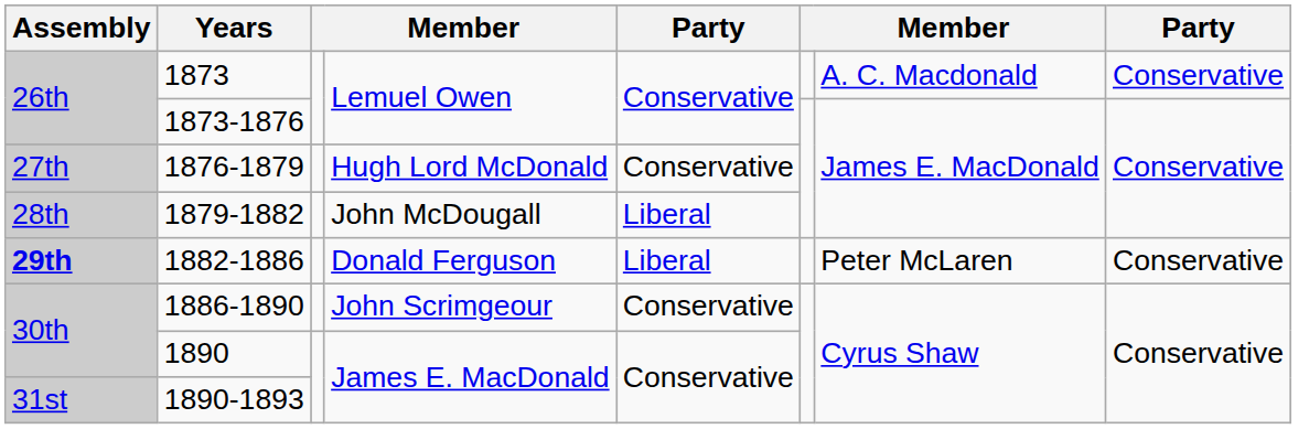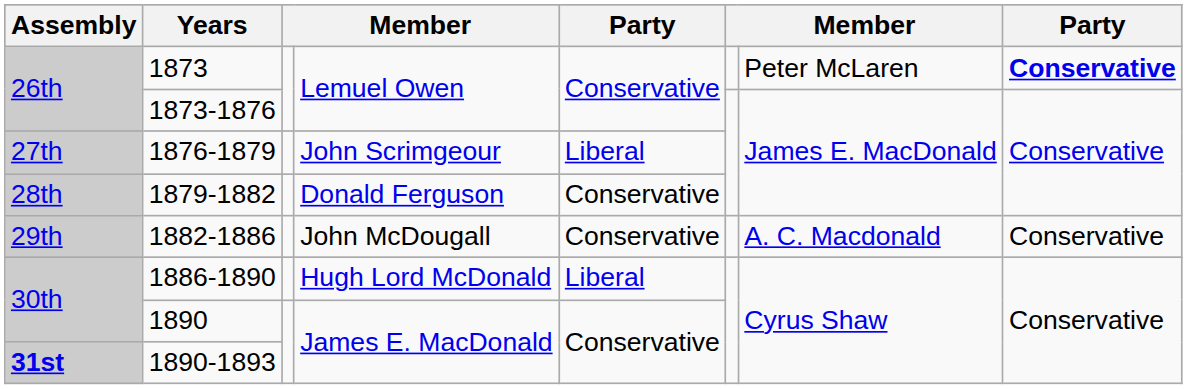1873 | column 7: A. C. Macdonald -> Peter McLaren
1873 | column 8: normal -> bold
1876-1879 | column 4: Hugh Lord McDonald -> John Scrimgeour
1876-1879 | column 5: Conservative -> Liberal
1879-1882 | column 4: John McDougall -> Donald Ferguson
1879-1882 | column 5: Liberal -> Conservative
1882-1886 | Assembly: bold -> normal
1882-1886 | column 4: Donald Ferguson -> John McDougall
1882-1886 | column 5: Liberal -> Conservative
1882-1886 | column 7: Peter McLaren -> A. C. Macdonald
1886-1890 | column 4: John Scrimgeour -> Hugh Lord McDonald
1886-1890 | column 5: Conservative -> Liberal
1890-1893 | Assembly: normal -> bold
